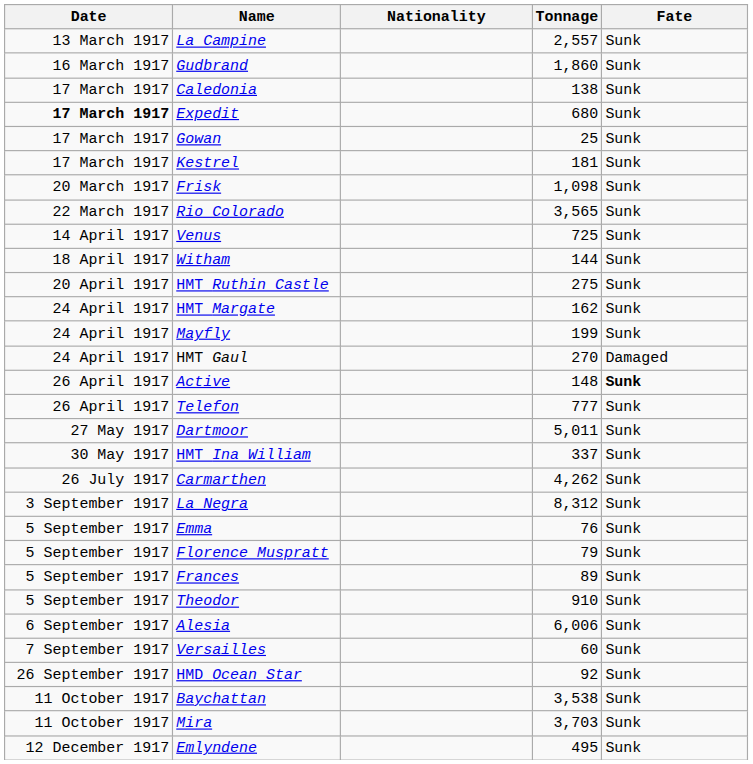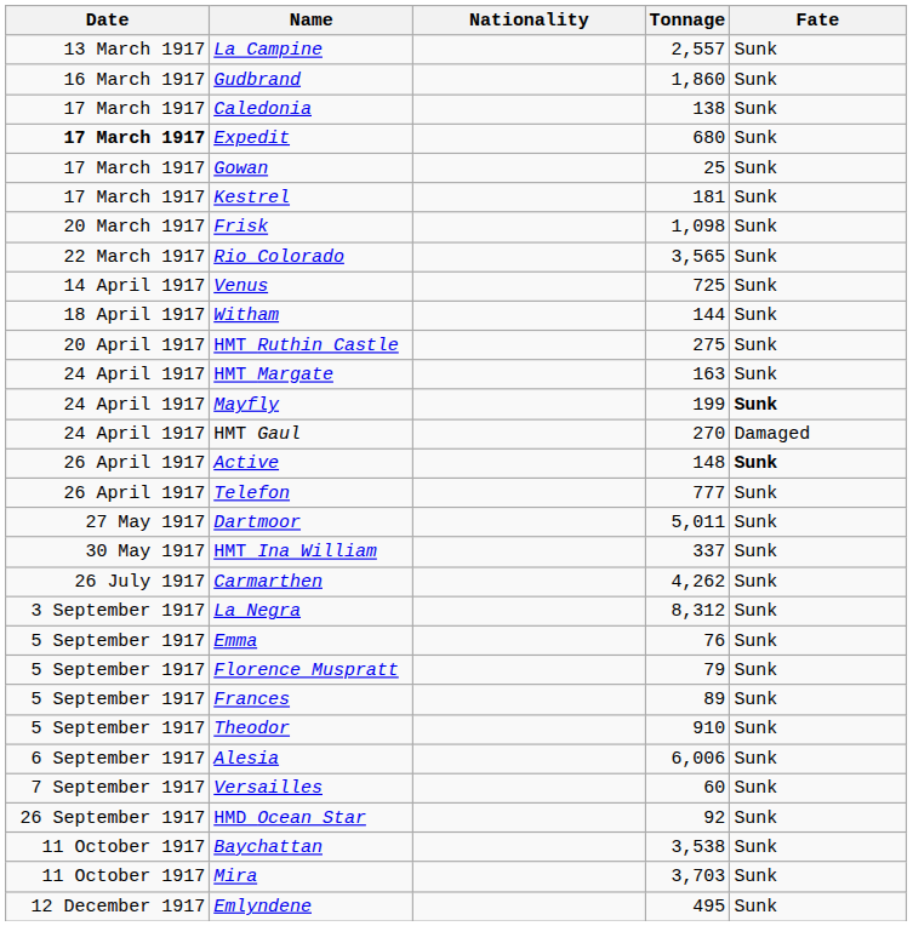HMT Margate | Tonnage: 162 -> 163
Mayfly | Fate: normal -> bold
